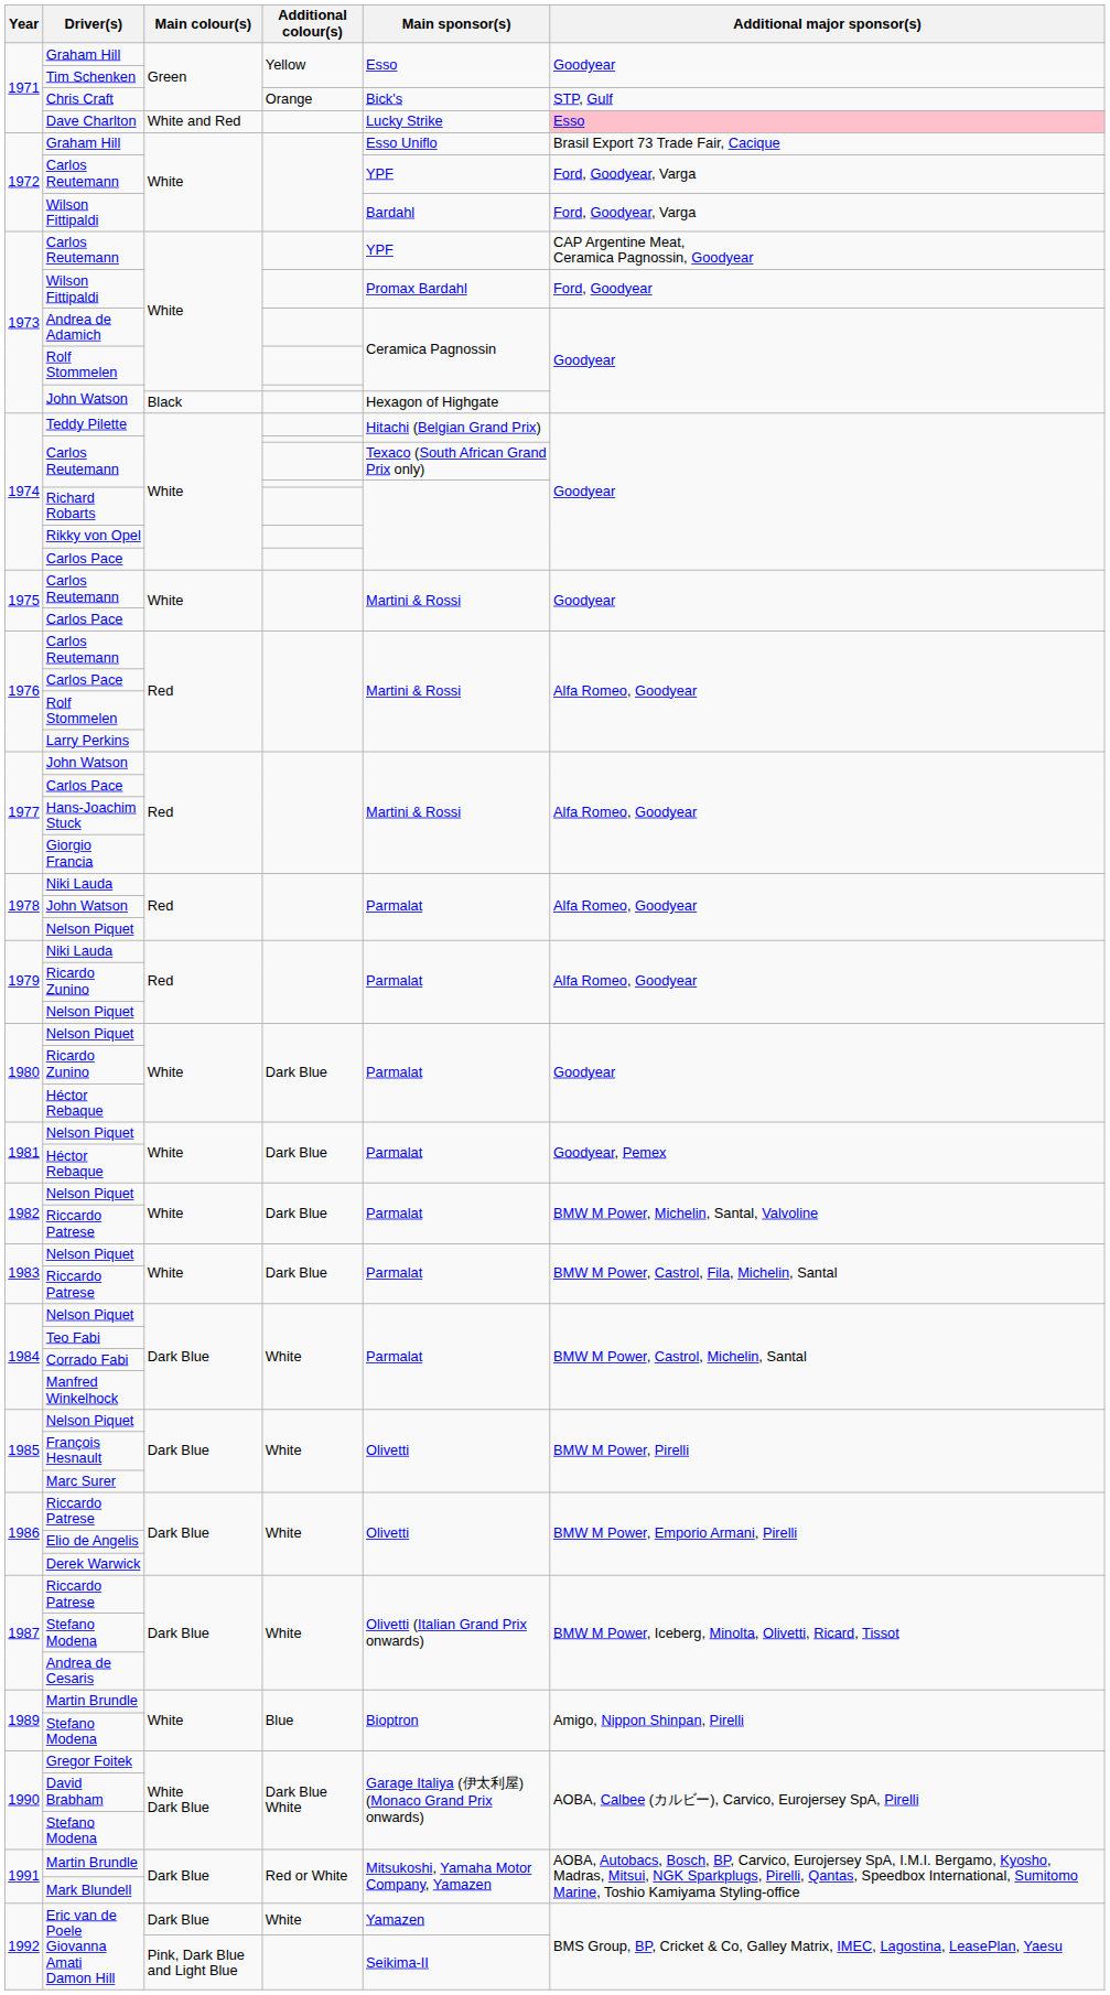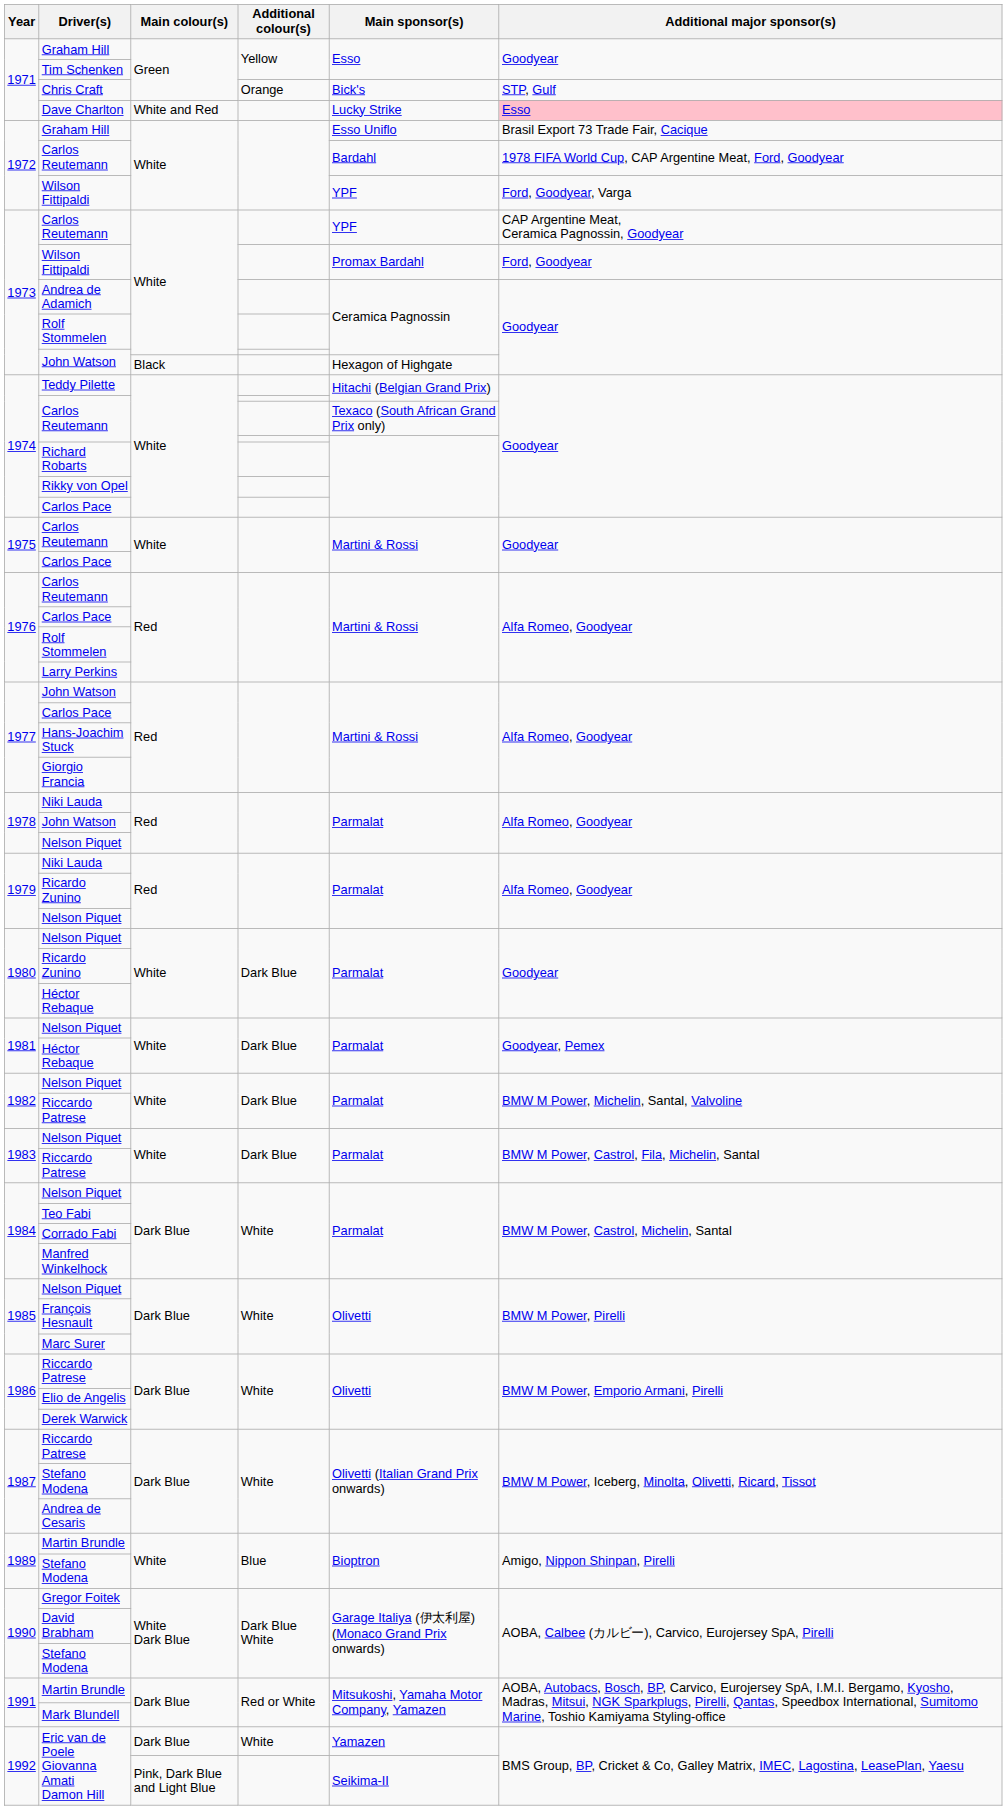1972 / Carlos Reutemann | Main sponsor(s): YPF -> Bardahl
1972 / Carlos Reutemann | Additional major sponsor(s): Ford, Goodyear, Varga -> 1978 FIFA World Cup, CAP Argentine Meat, Ford, Goodyear
1972 / Wilson Fittipaldi | Main sponsor(s): Bardahl -> YPF
